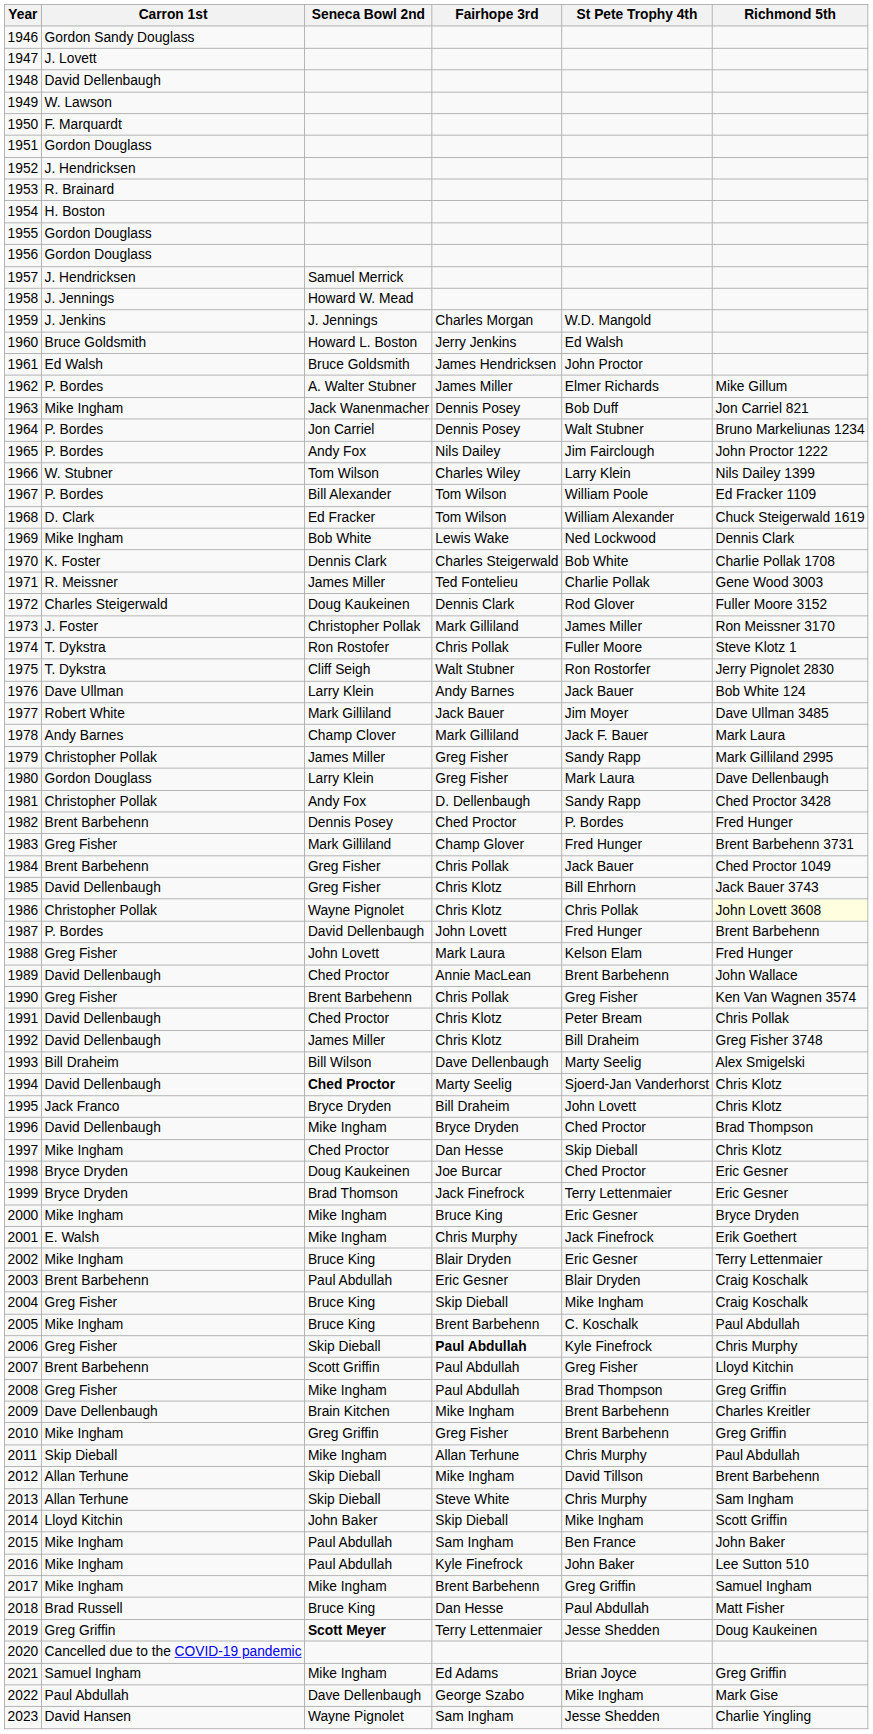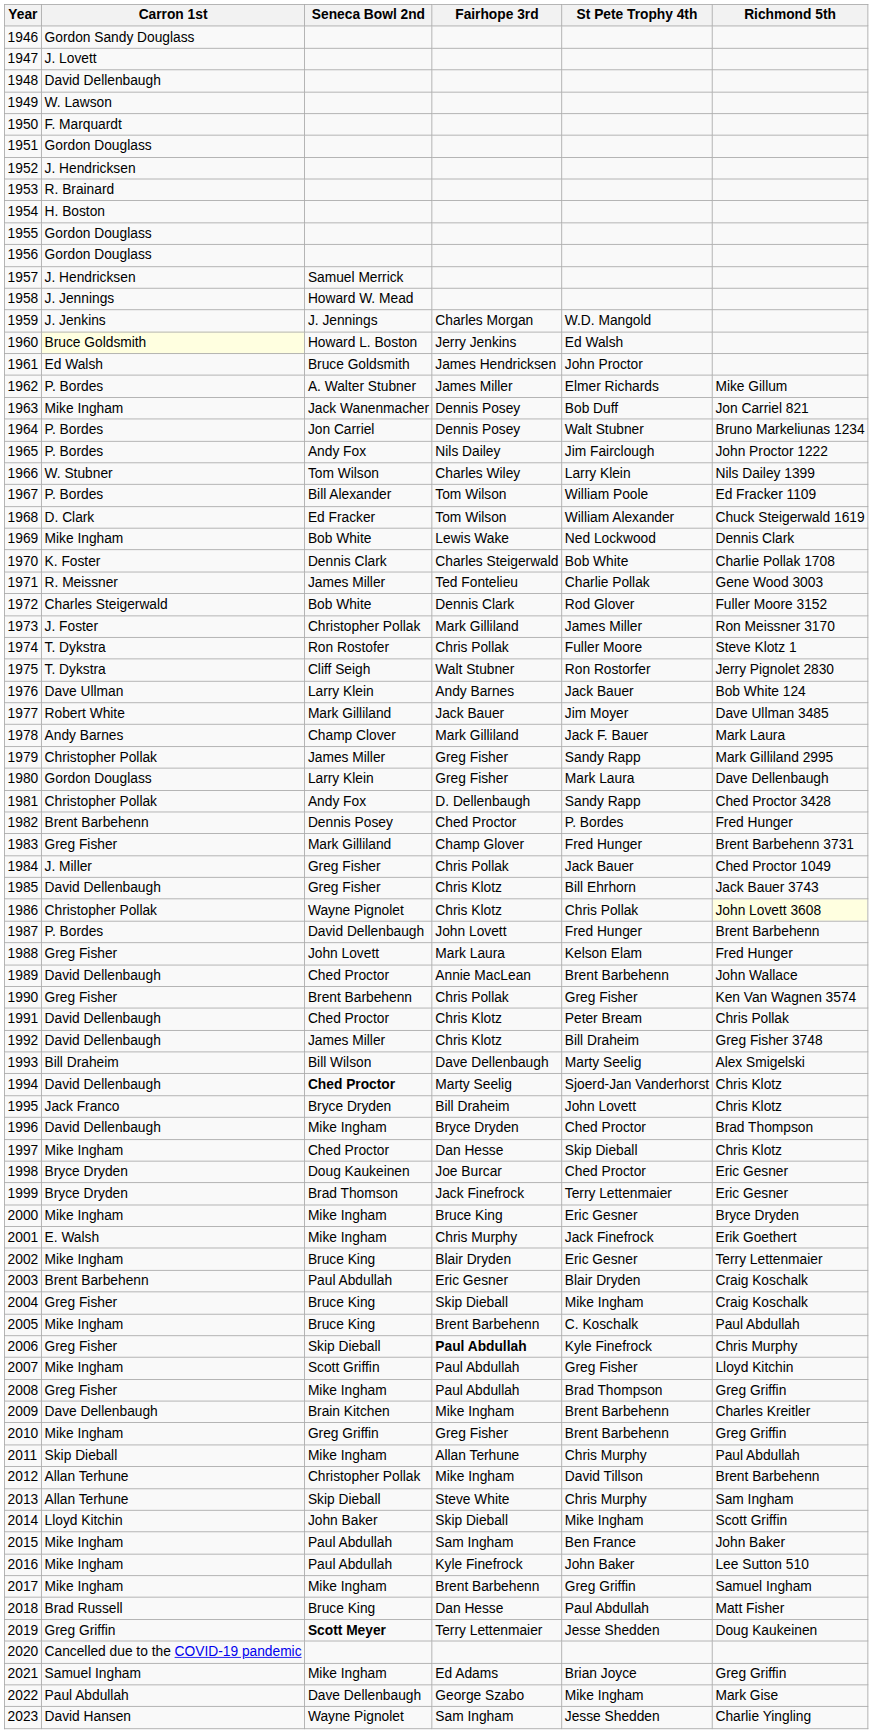1960 | Carron 1st: no background -> lightyellow background
1972 | Seneca Bowl 2nd: Doug Kaukeinen -> Bob White
1984 | Carron 1st: Brent Barbehenn -> J. Miller
2007 | Carron 1st: Brent Barbehenn -> Mike Ingham
2012 | Seneca Bowl 2nd: Skip Dieball -> Christopher Pollak
